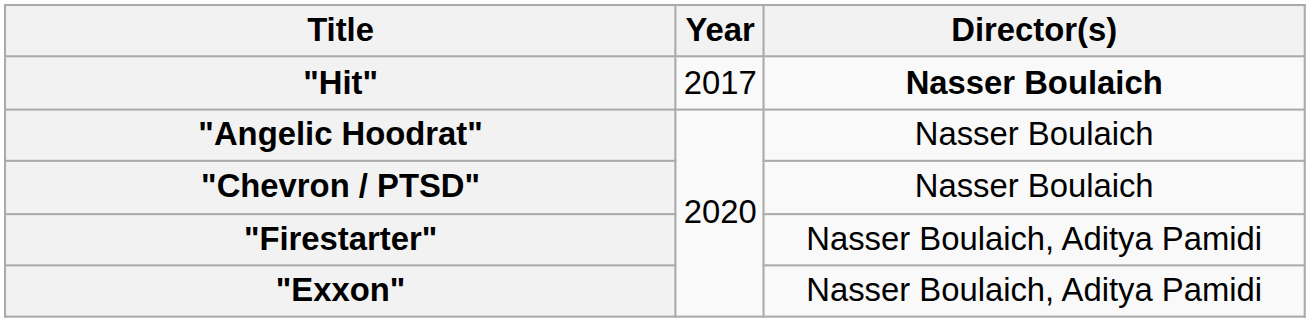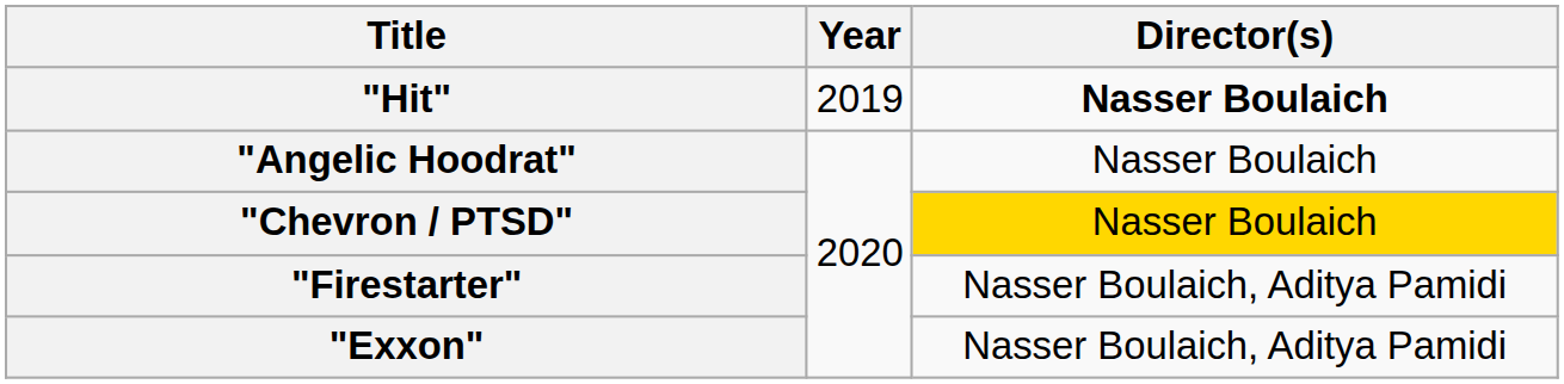"Hit" | Year: 2017 -> 2019
"Chevron / PTSD" | Director(s): no background -> gold background
